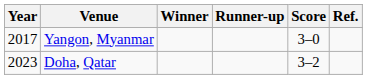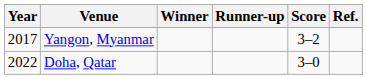Yangon, Myanmar | Score: 3–0 -> 3–2
Doha, Qatar | Year: 2023 -> 2022
Doha, Qatar | Score: 3–2 -> 3–0
